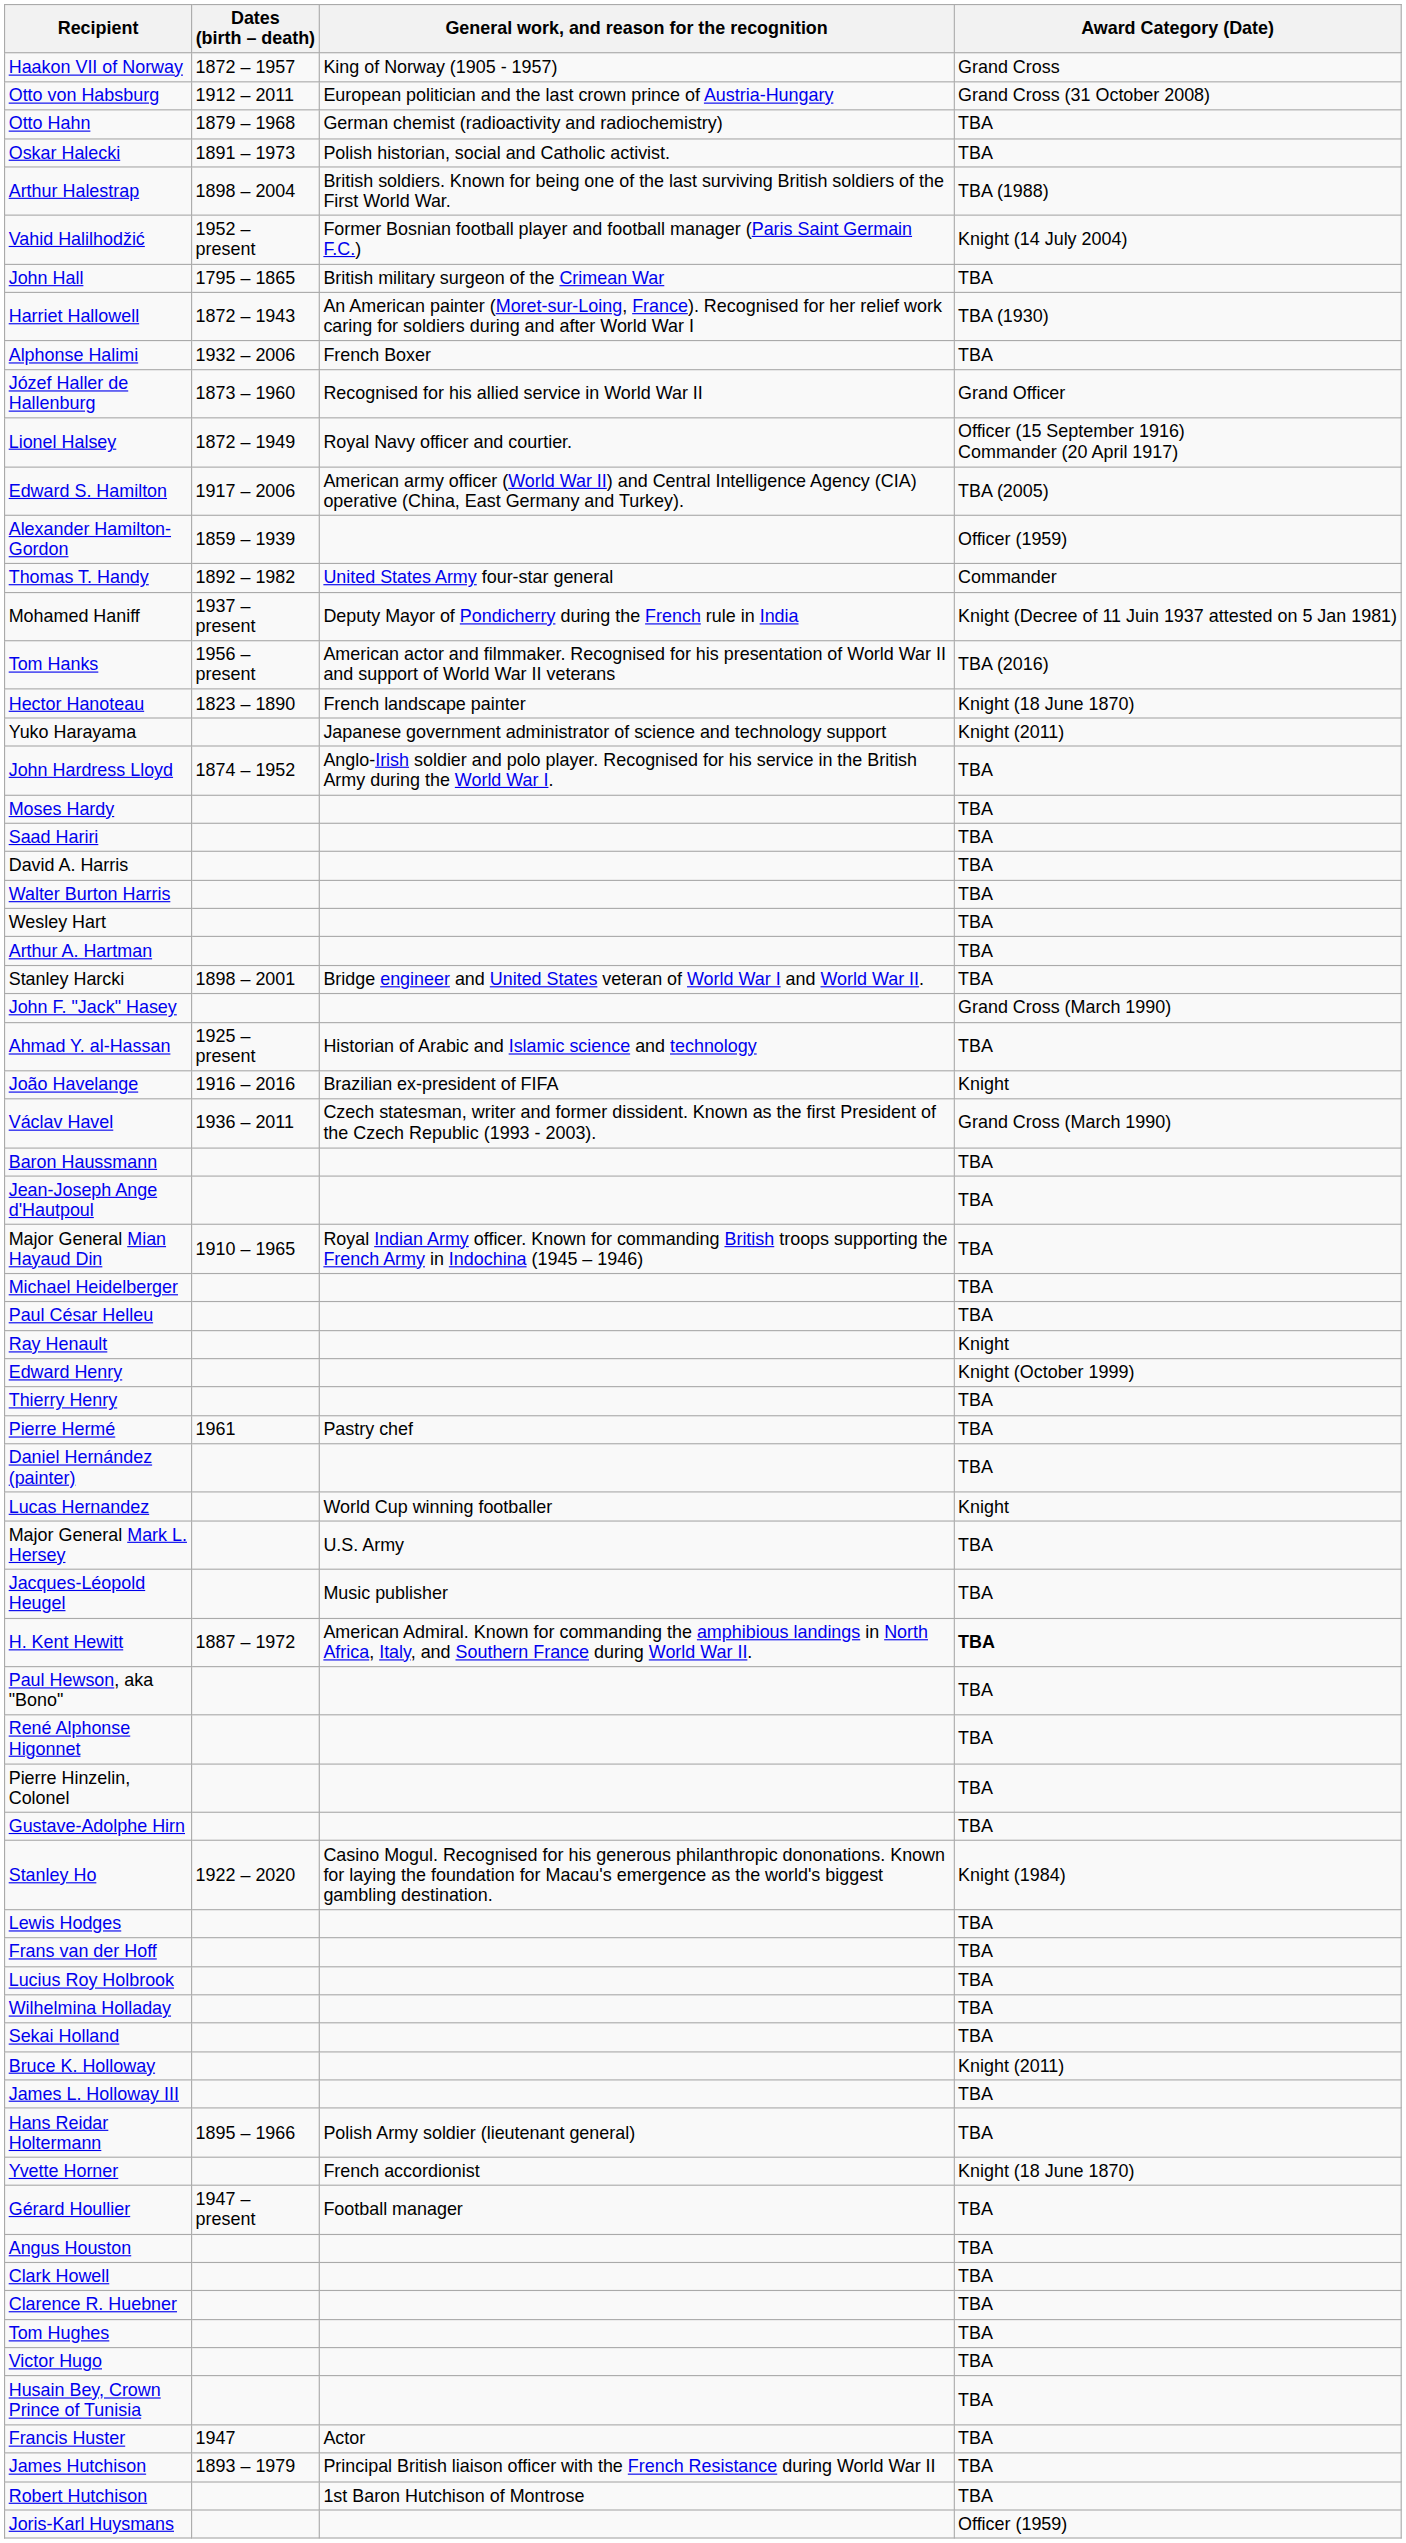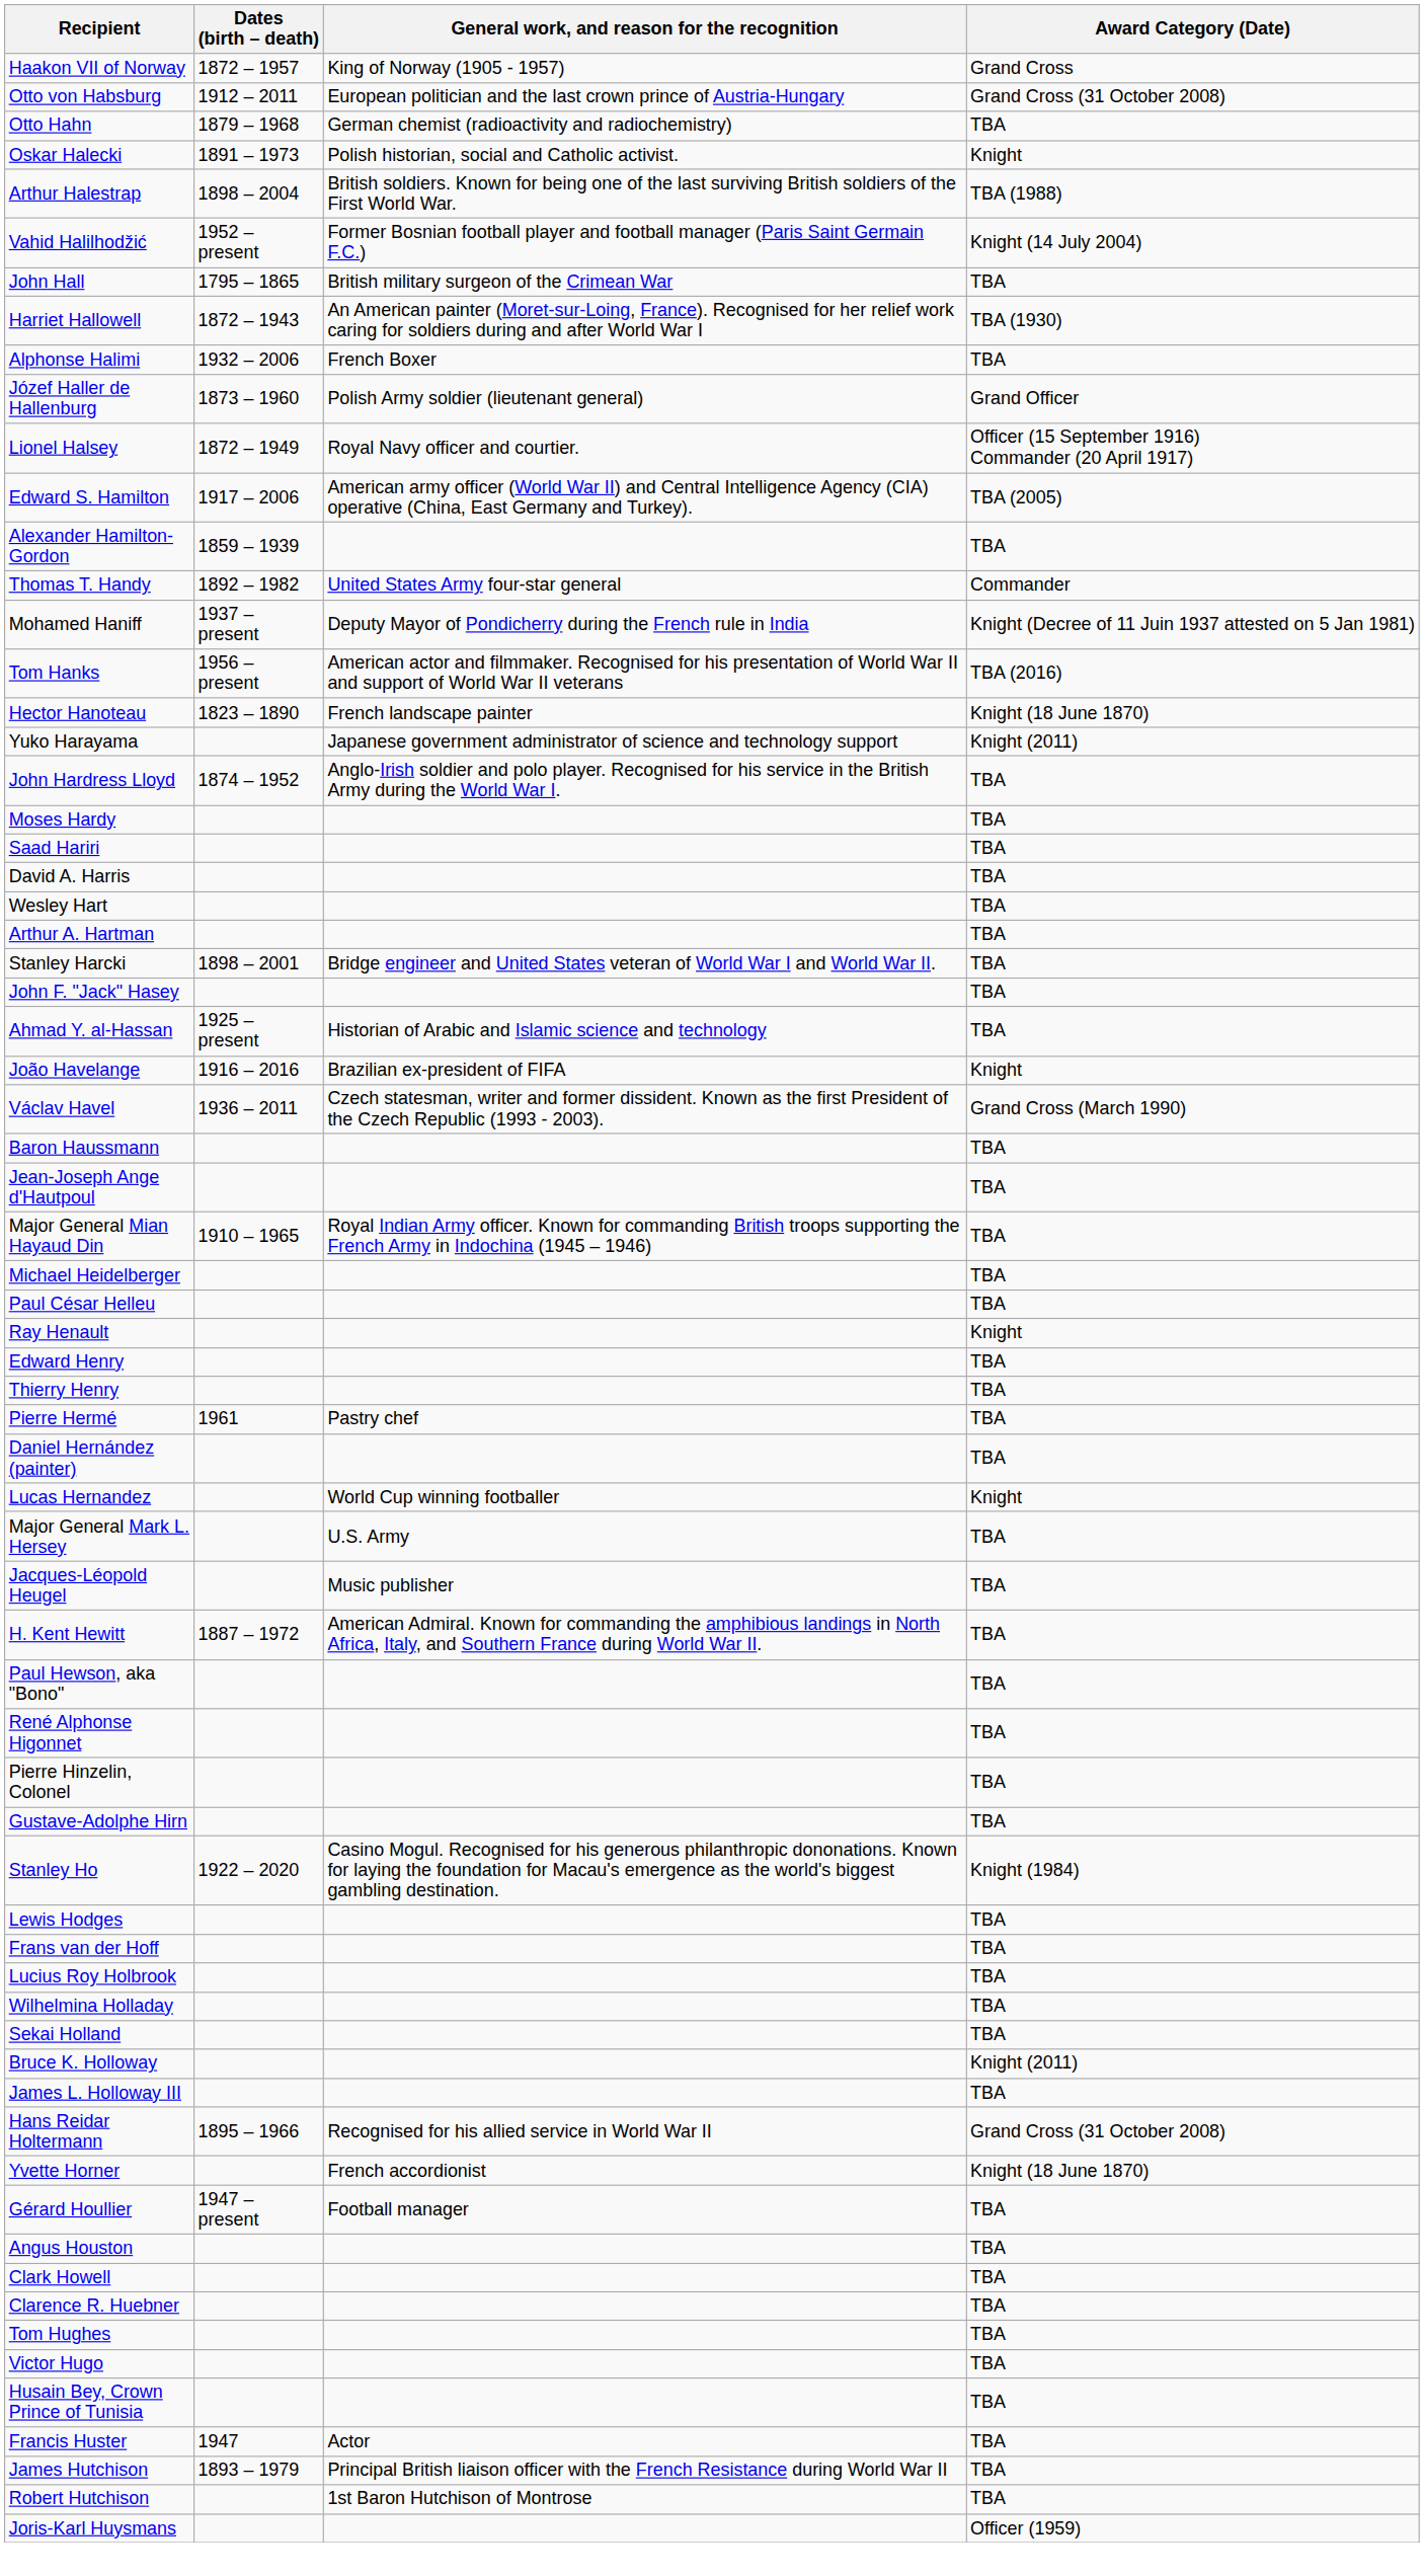Oskar Halecki | Award Category (Date): TBA -> Knight
Józef Haller de Hallenburg | General work, and reason for the recognition: Recognised for his allied service in World War II -> Polish Army soldier (lieutenant general)
Alexander Hamilton-Gordon | Award Category (Date): Officer (1959) -> TBA
- row: Walter Burton Harris | TBA
John F. "Jack" Hasey | Award Category (Date): Grand Cross (March 1990) -> TBA
Edward Henry | Award Category (Date): Knight (October 1999) -> TBA
H. Kent Hewitt | Award Category (Date): bold -> normal
Hans Reidar Holtermann | General work, and reason for the recognition: Polish Army soldier (lieutenant general) -> Recognised for his allied service in World War II
Hans Reidar Holtermann | Award Category (Date): TBA -> Grand Cross (31 October 2008)
